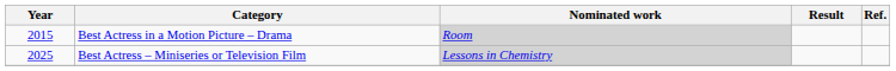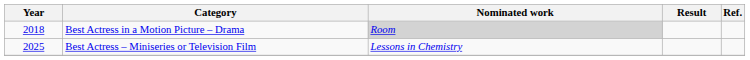Best Actress in a Motion Picture – Drama | Year: 2015 -> 2018
Best Actress – Miniseries or Television Film | Nominated work: lightgrey background -> no background
